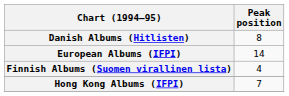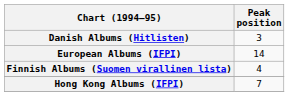Danish Albums (Hitlisten) | Peak position: 8 -> 3
